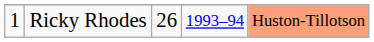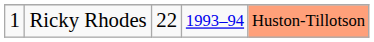Ricky Rhodes | column 3: 26 -> 22
